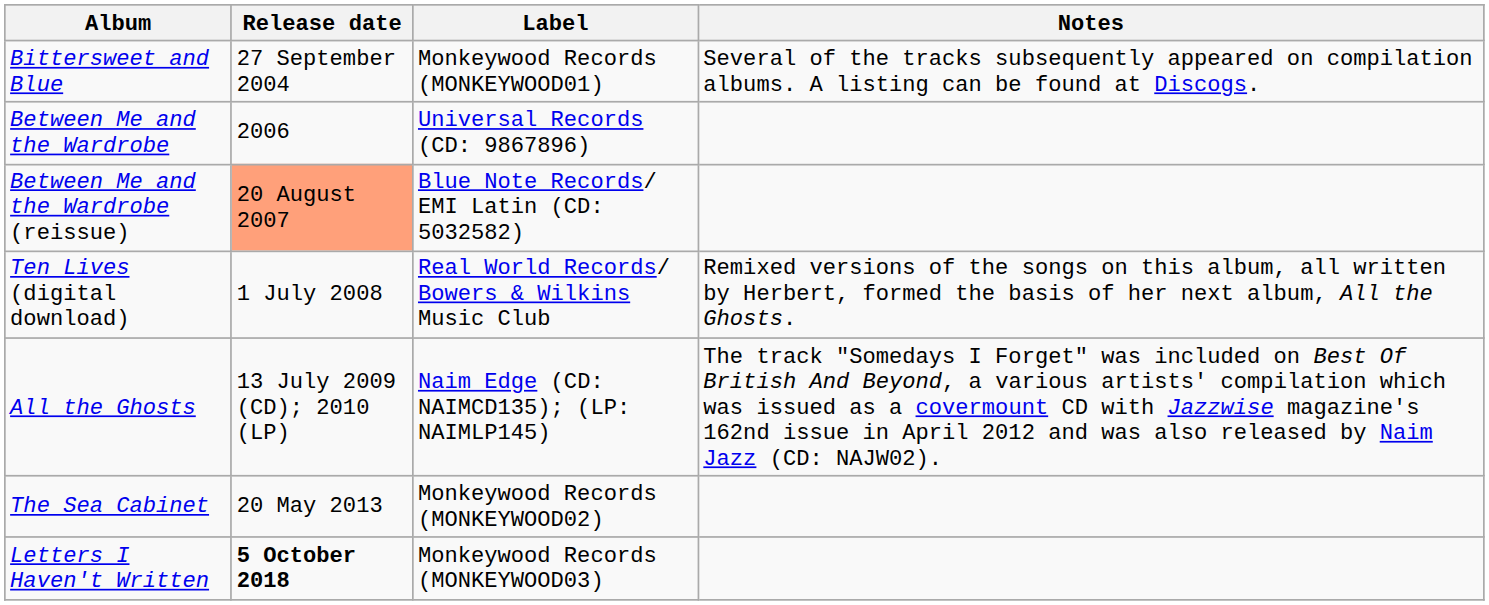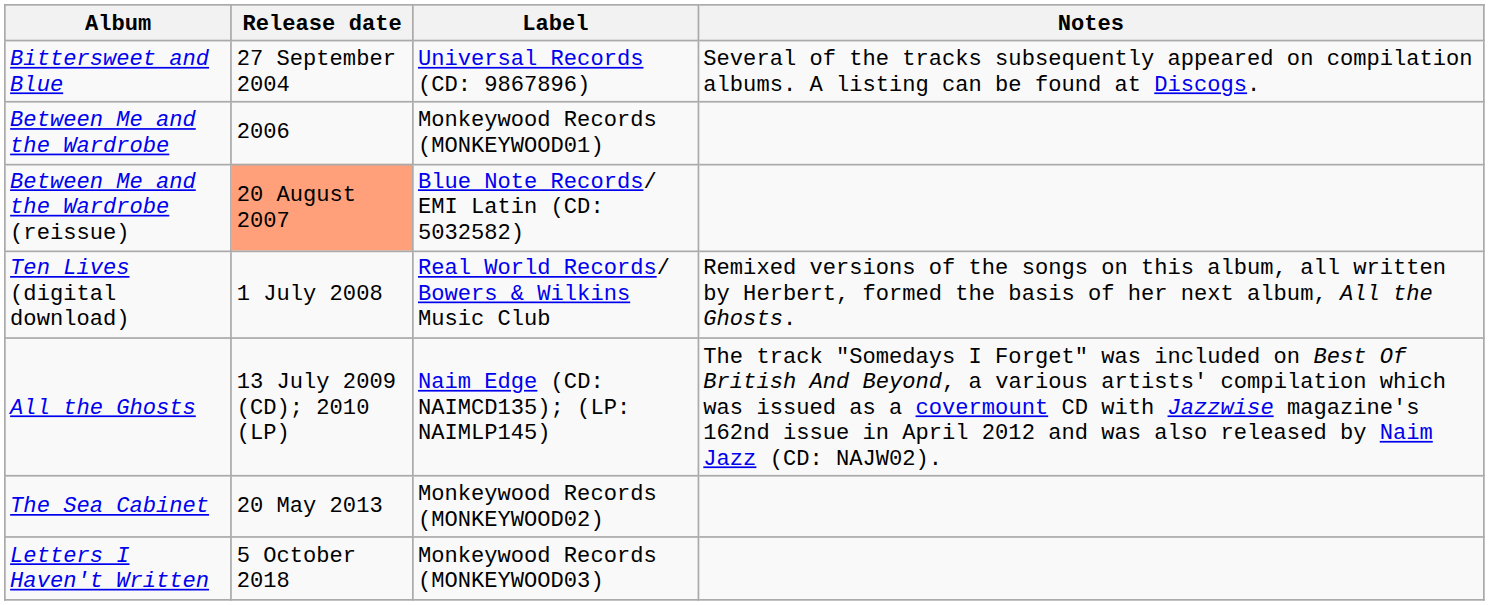Bittersweet and Blue | Label: Monkeywood Records (MONKEYWOOD01) -> Universal Records (CD: 9867896)
Between Me and the Wardrobe | Label: Universal Records (CD: 9867896) -> Monkeywood Records (MONKEYWOOD01)
Letters I Haven't Written | Release date: bold -> normal
